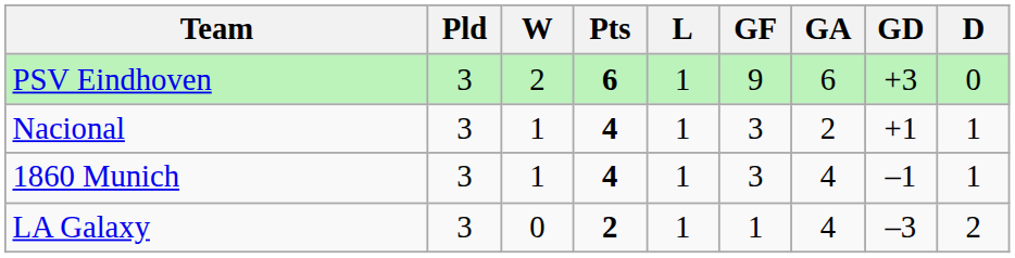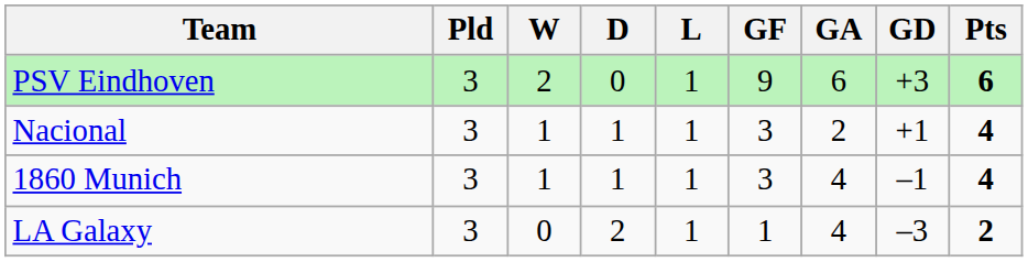columns swapped: D <-> Pts
